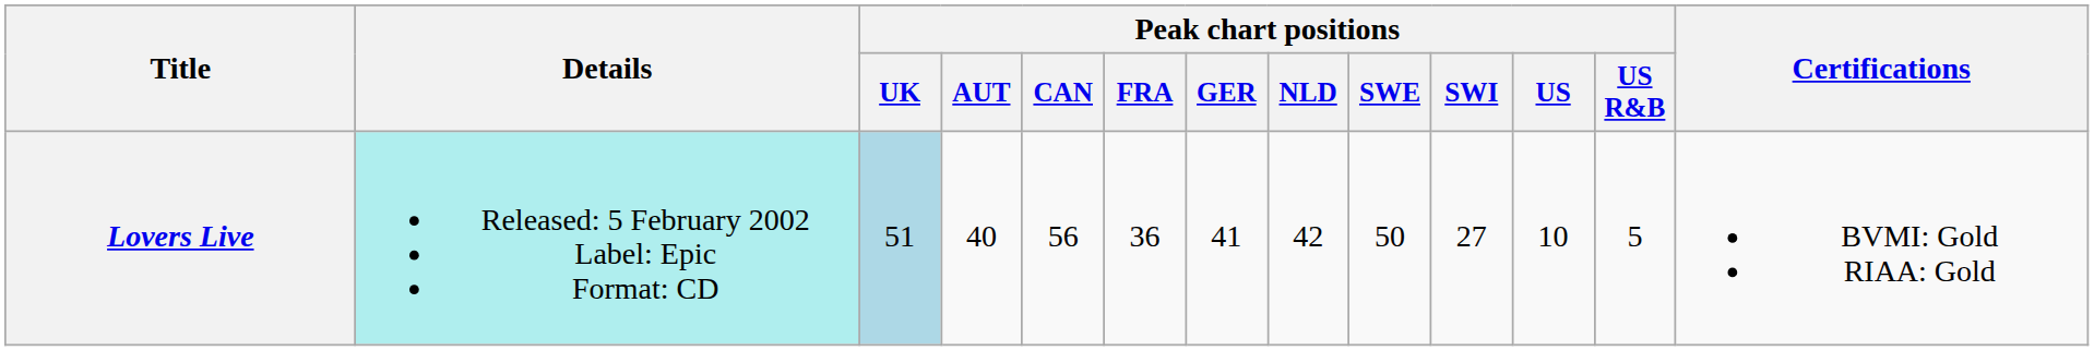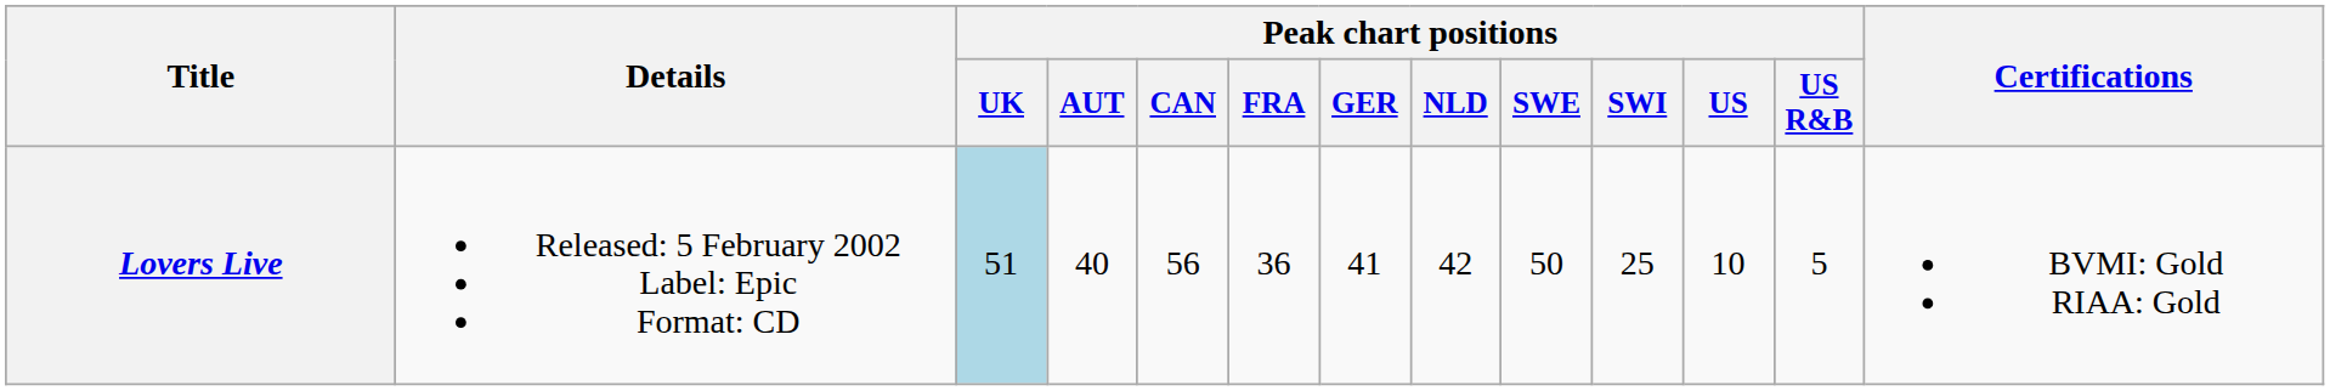Lovers Live | Details: paleturquoise background -> no background
Lovers Live | Peak chart positions / SWI: 27 -> 25
